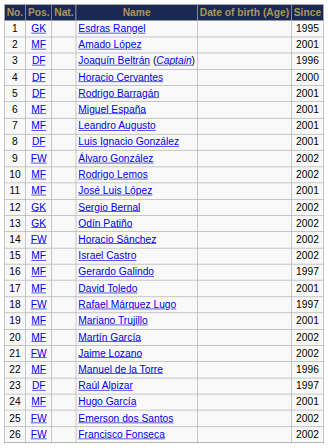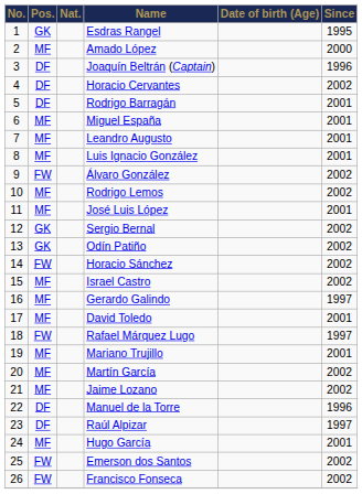Amado López | Since: 2001 -> 2000
Horacio Cervantes | Since: 2000 -> 2002
Luis Ignacio González | Pos.: DF -> MF
Jaime Lozano | Pos.: FW -> MF
Manuel de la Torre | Pos.: MF -> DF
